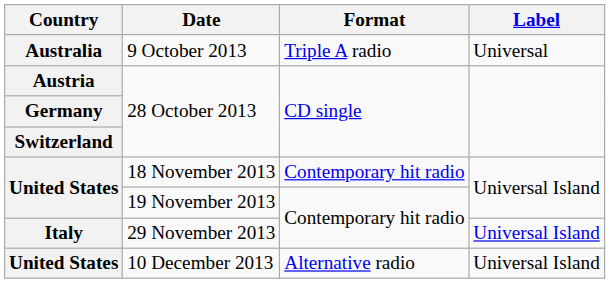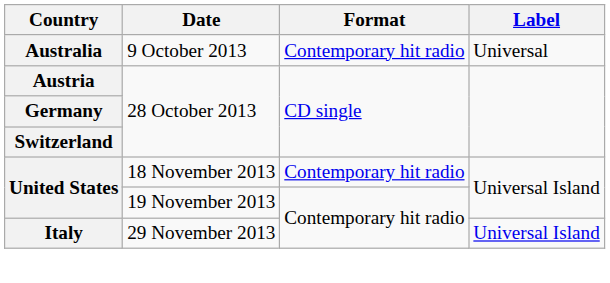9 October 2013 | Format: Triple A radio -> Contemporary hit radio
- row: United States | 10 December 2013 | Alternative radio | Universal Island
